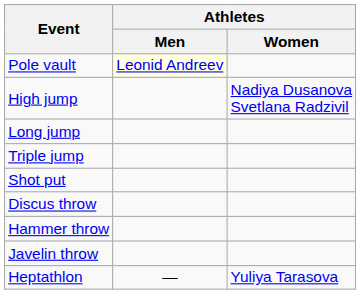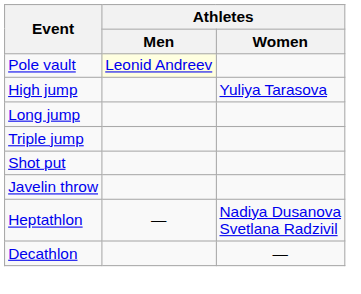High jump | Athletes / Women: Nadiya Dusanova Svetlana Radzivil -> Yuliya Tarasova
- row: Discus throw
- row: Hammer throw
Heptathlon | Athletes / Women: Yuliya Tarasova -> Nadiya Dusanova Svetlana Radzivil
+ row: Decathlon | —
